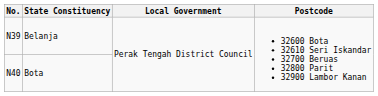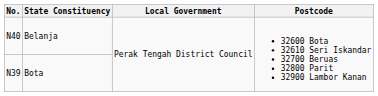Belanja | No.: N39 -> N40
Bota | No.: N40 -> N39
